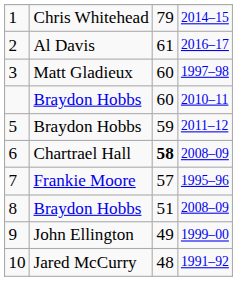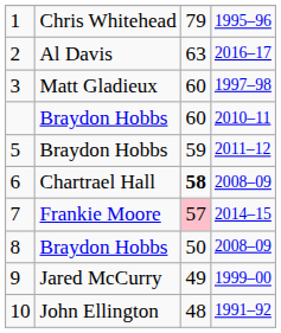1 | column 4: 2014–15 -> 1995–96
2 | column 3: 61 -> 63
7 | column 3: no background -> pink background
7 | column 4: 1995–96 -> 2014–15
8 | column 3: 51 -> 50
9 | column 2: John Ellington -> Jared McCurry
10 | column 2: Jared McCurry -> John Ellington
